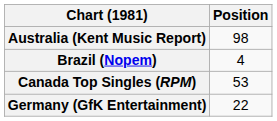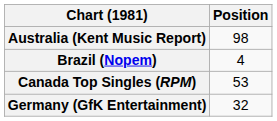Germany (GfK Entertainment) | Position: 22 -> 32
